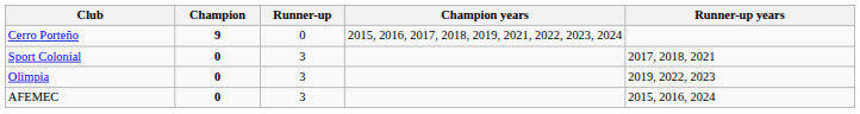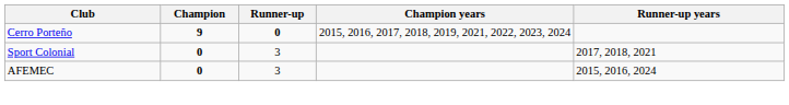Cerro Porteño | Runner-up: normal -> bold
- row: Olimpia | 0 | 3 | 2019, 2022, 2023
